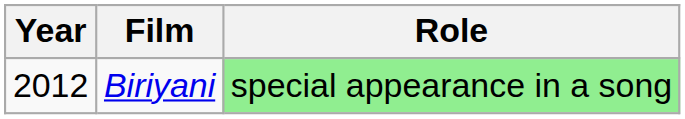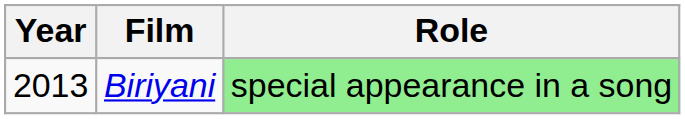Biriyani | Year: 2012 -> 2013
